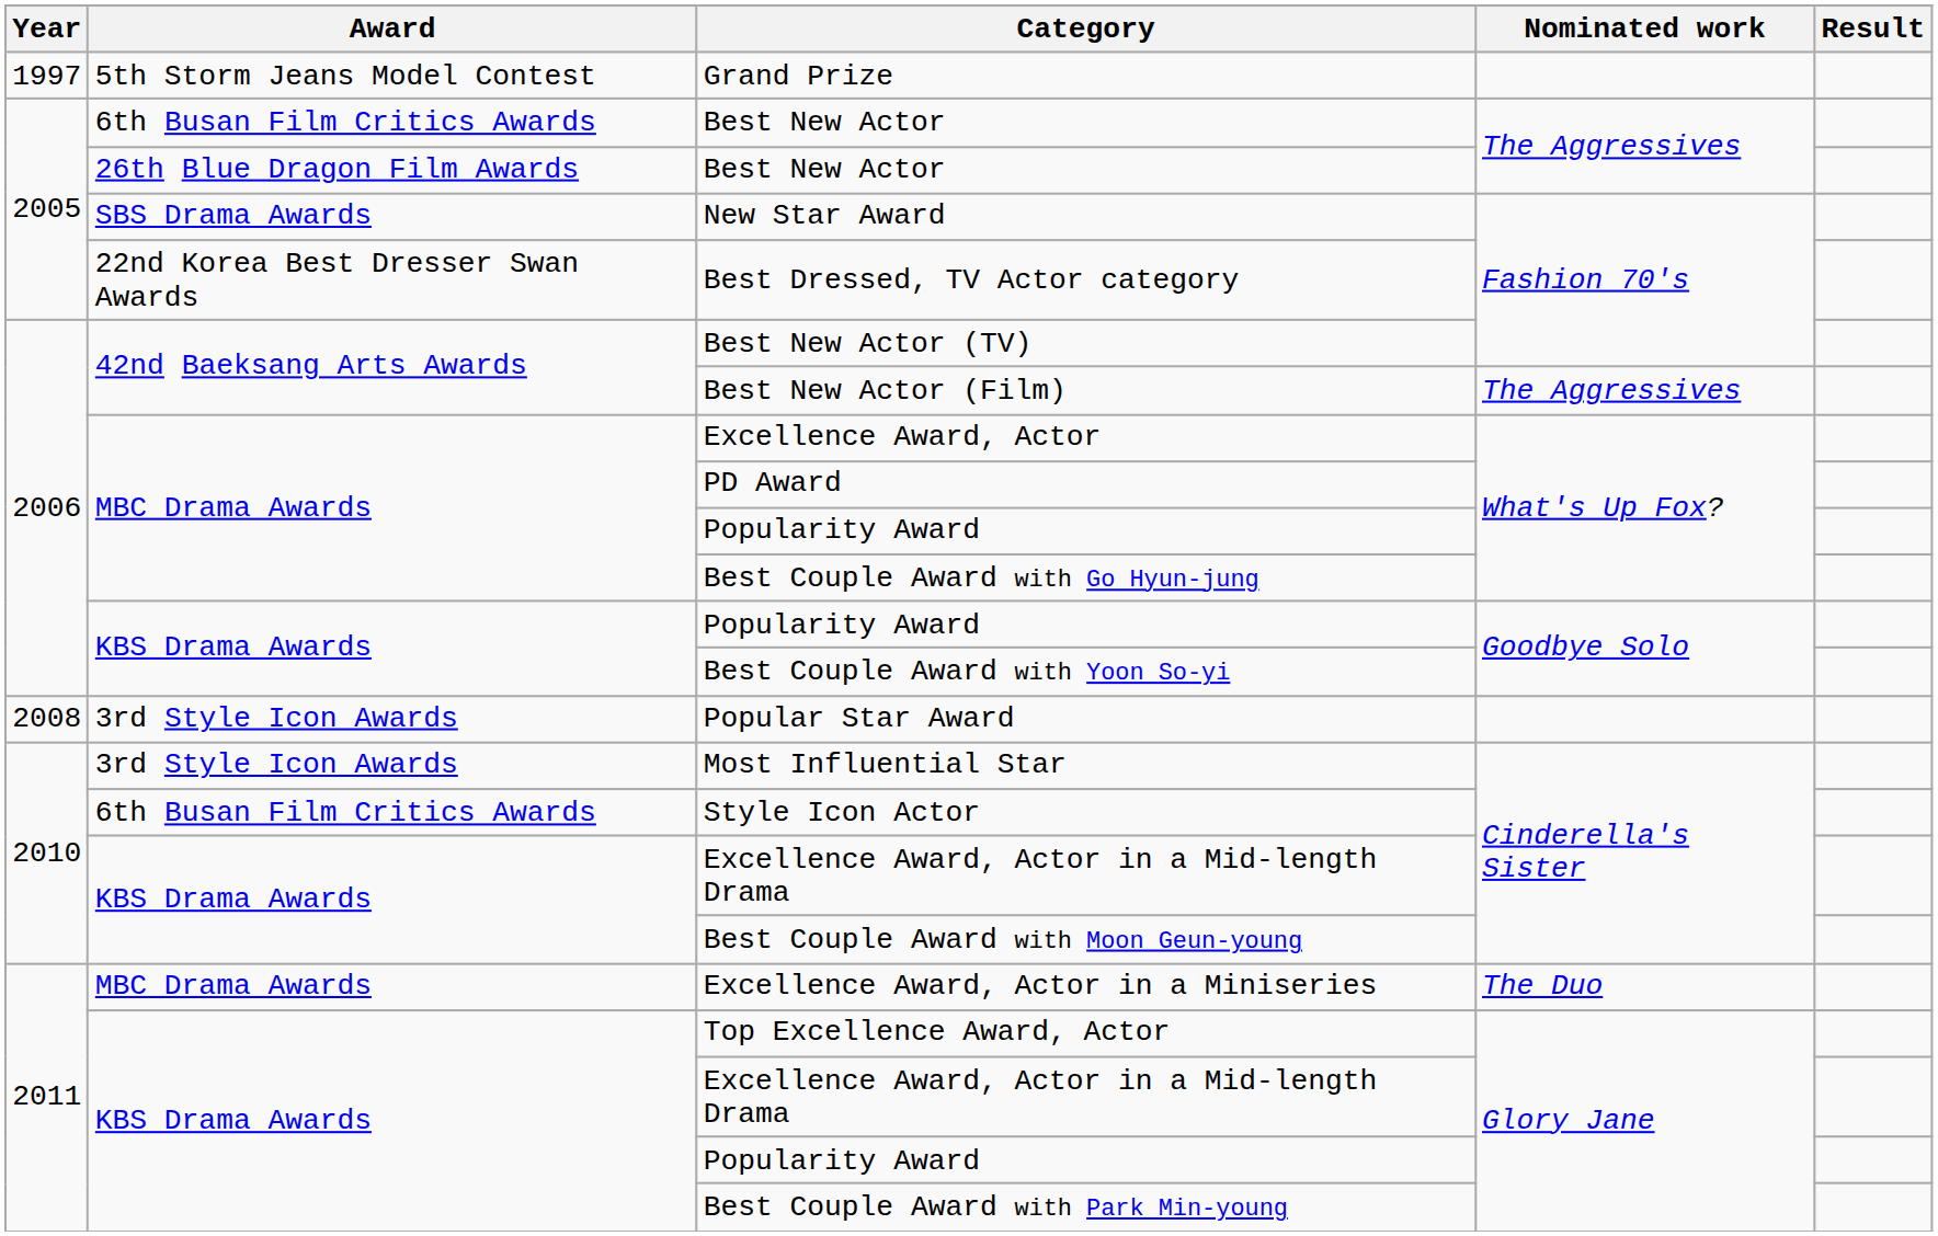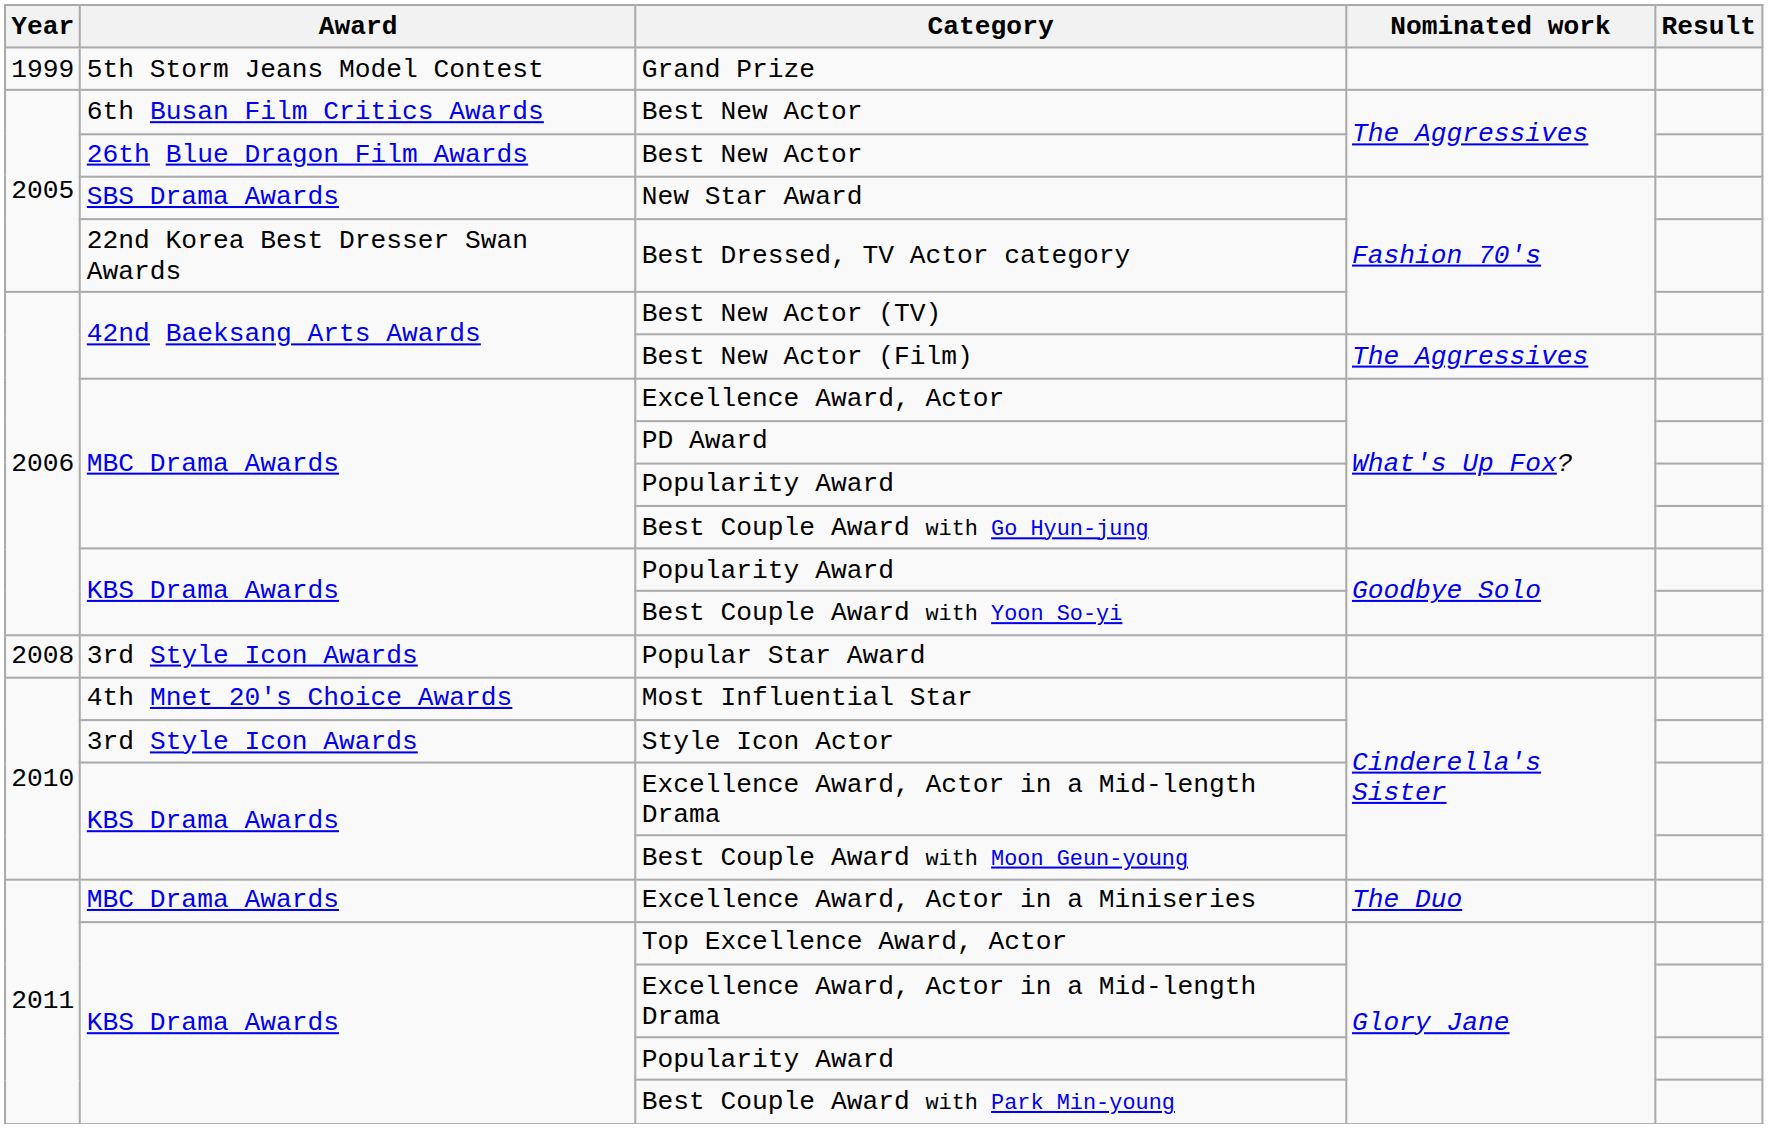Grand Prize | Year: 1997 -> 1999
Most Influential Star | Award: 3rd Style Icon Awards -> 4th Mnet 20's Choice Awards
Style Icon Actor | Award: 6th Busan Film Critics Awards -> 3rd Style Icon Awards
